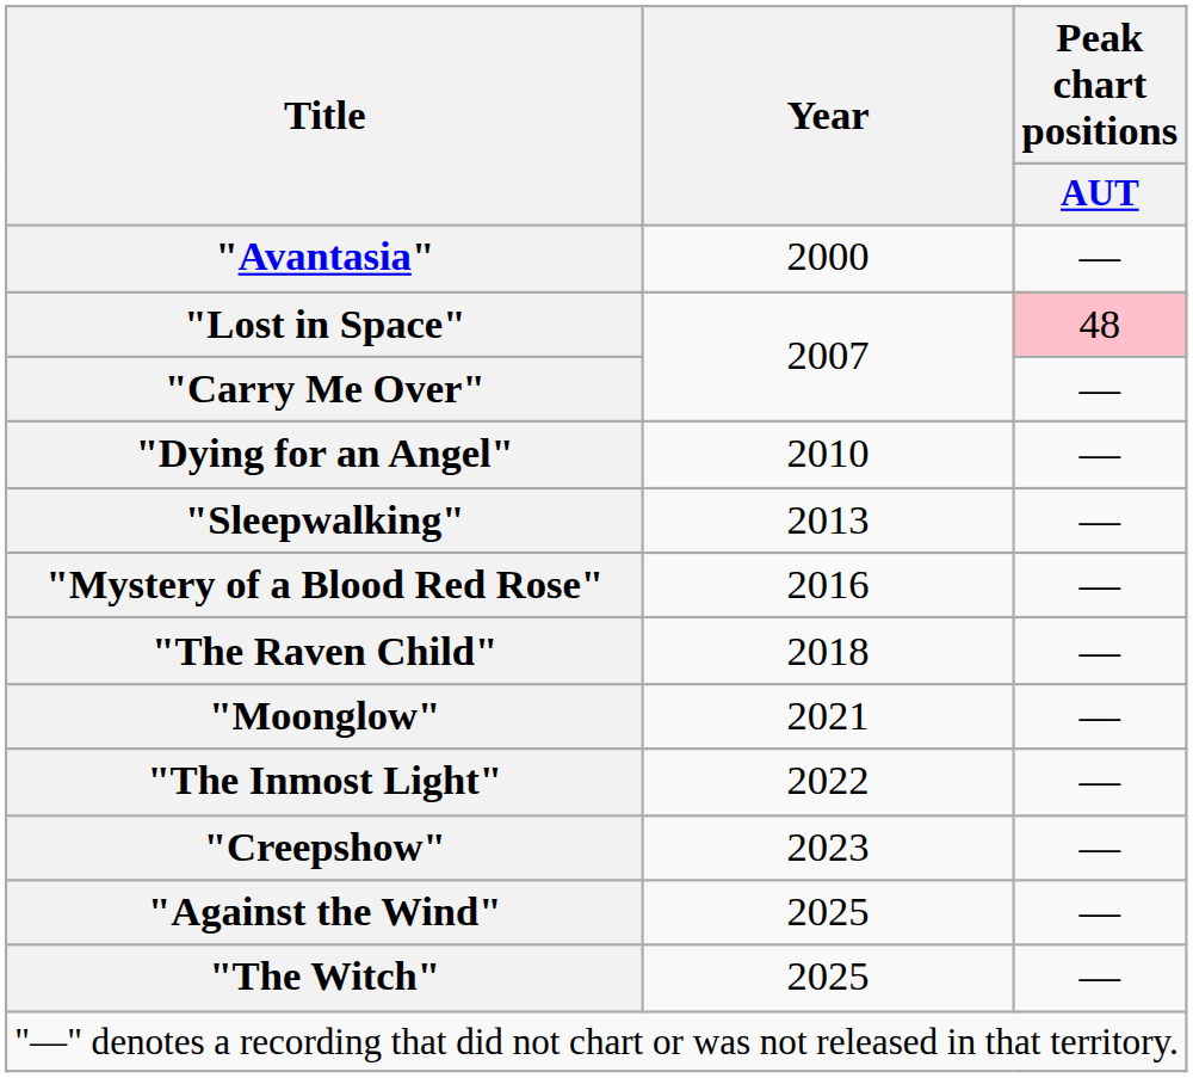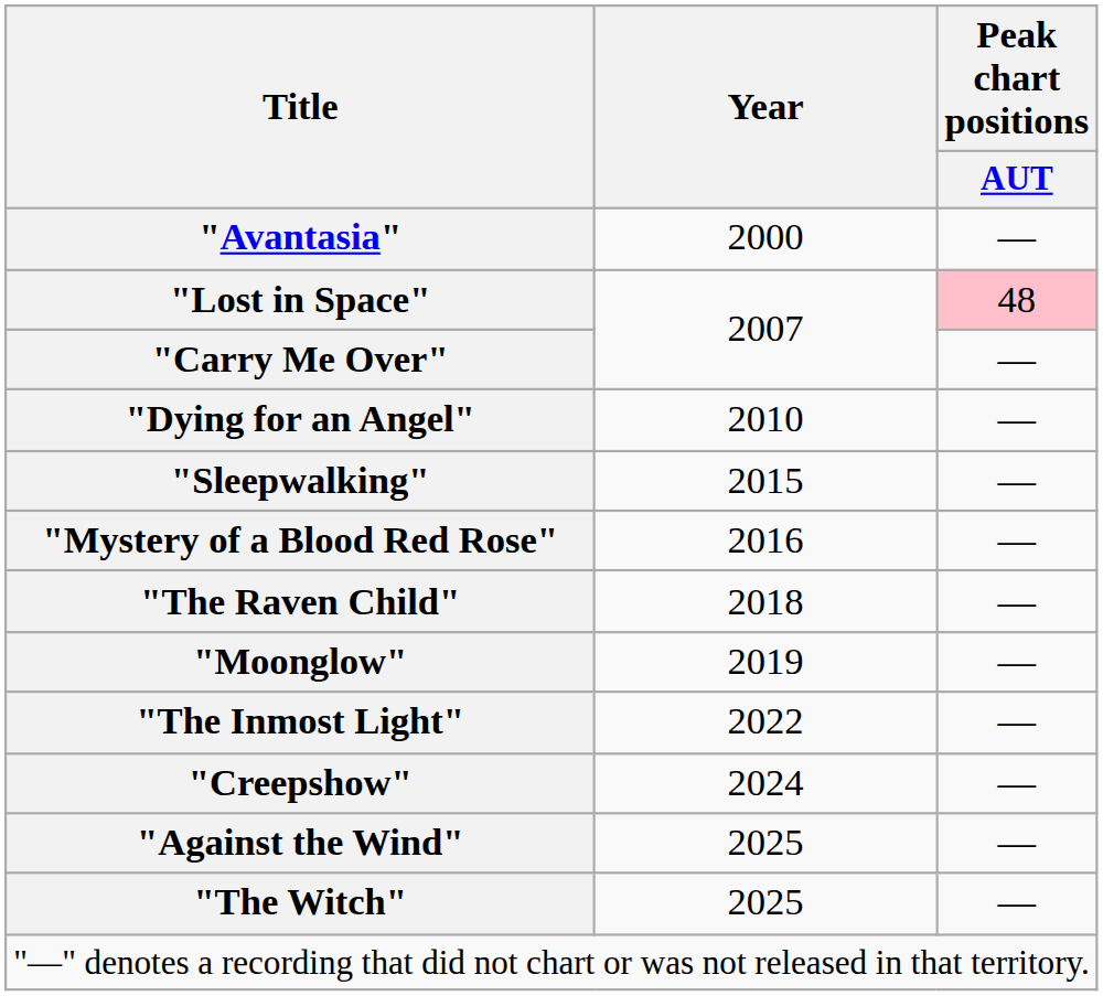"Sleepwalking" | Year: 2013 -> 2015
"Moonglow" | Year: 2021 -> 2019
"Creepshow" | Year: 2023 -> 2024
